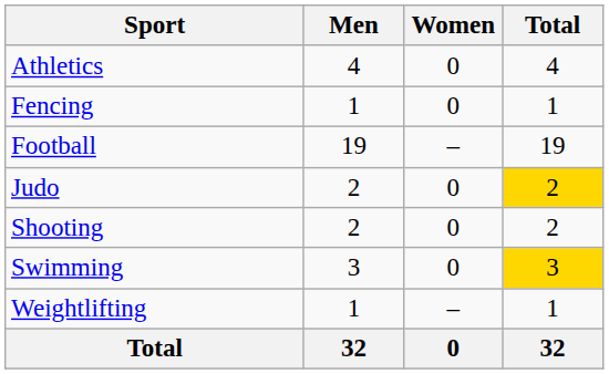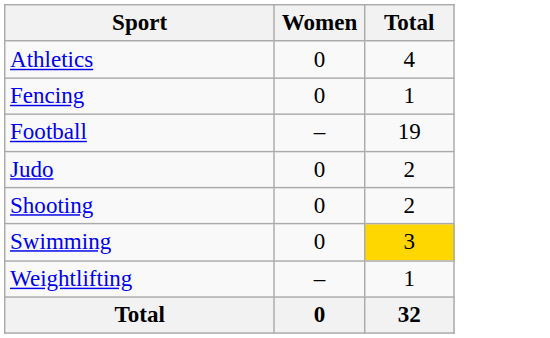- column: Men | 4 | 1 | 19 | 2 | 2 | 3 | 1 | 32
Judo | Total: gold background -> no background
